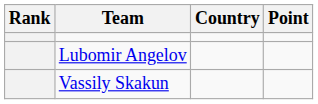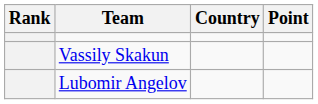rows swapped: Vassily Skakun <-> Lubomir Angelov
